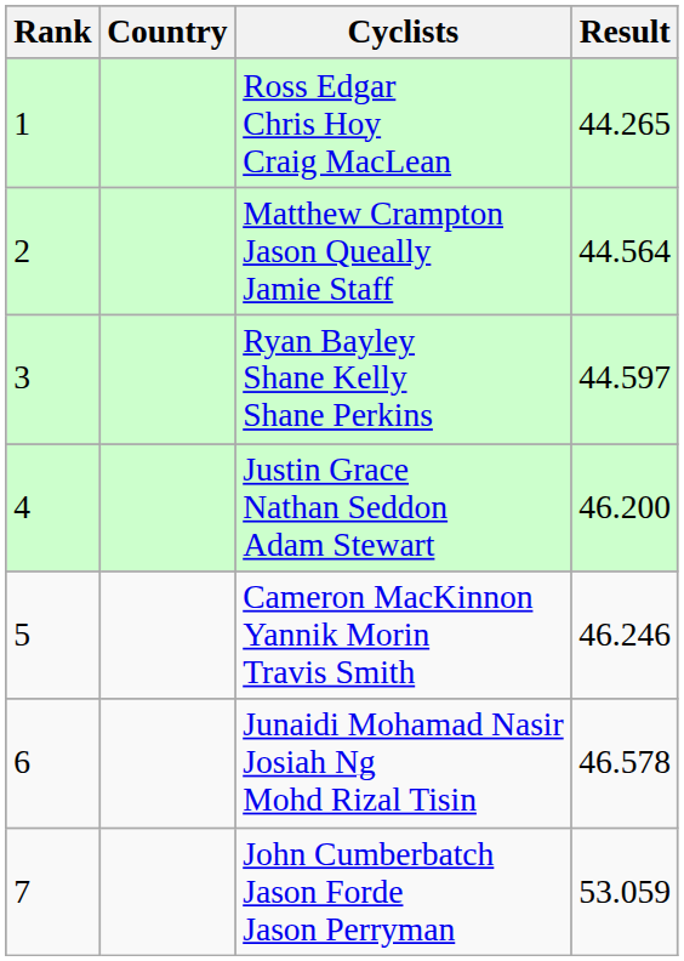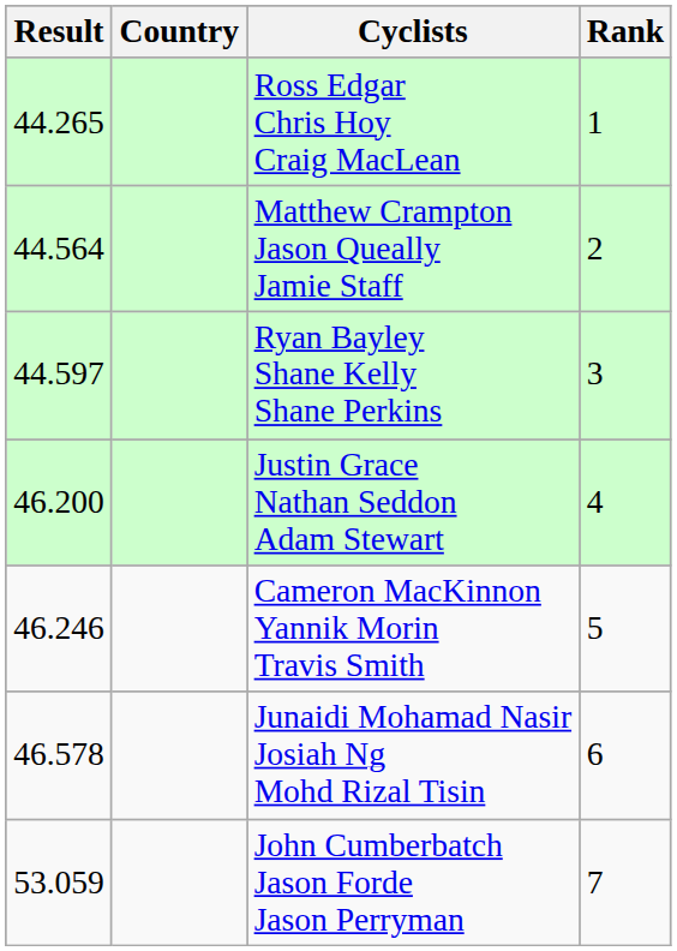columns swapped: Rank <-> Result
